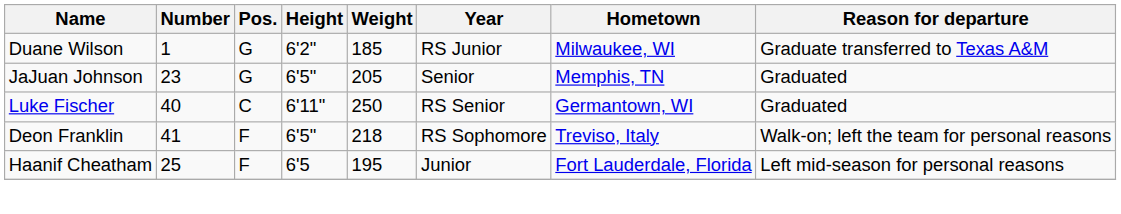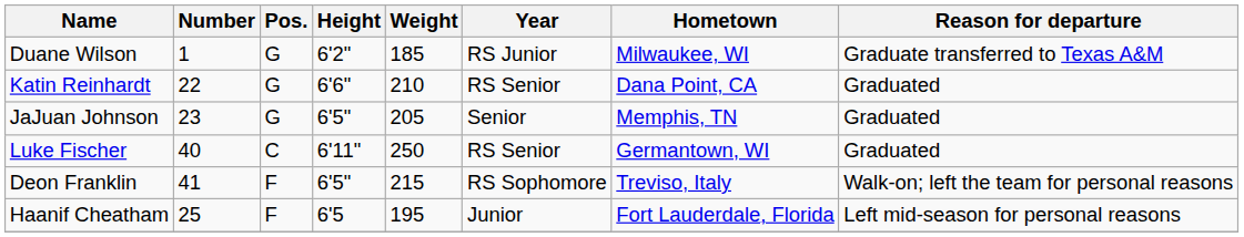+ row: Katin Reinhardt | 22 | G | 6'6" | 210 | RS Senior | Dana Point, CA | Graduated
Deon Franklin | Weight: 218 -> 215
